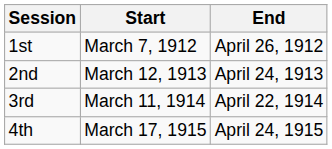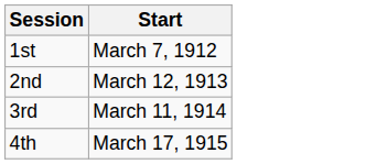- column: End | April 26, 1912 | April 24, 1913 | April 22, 1914 | April 24, 1915
